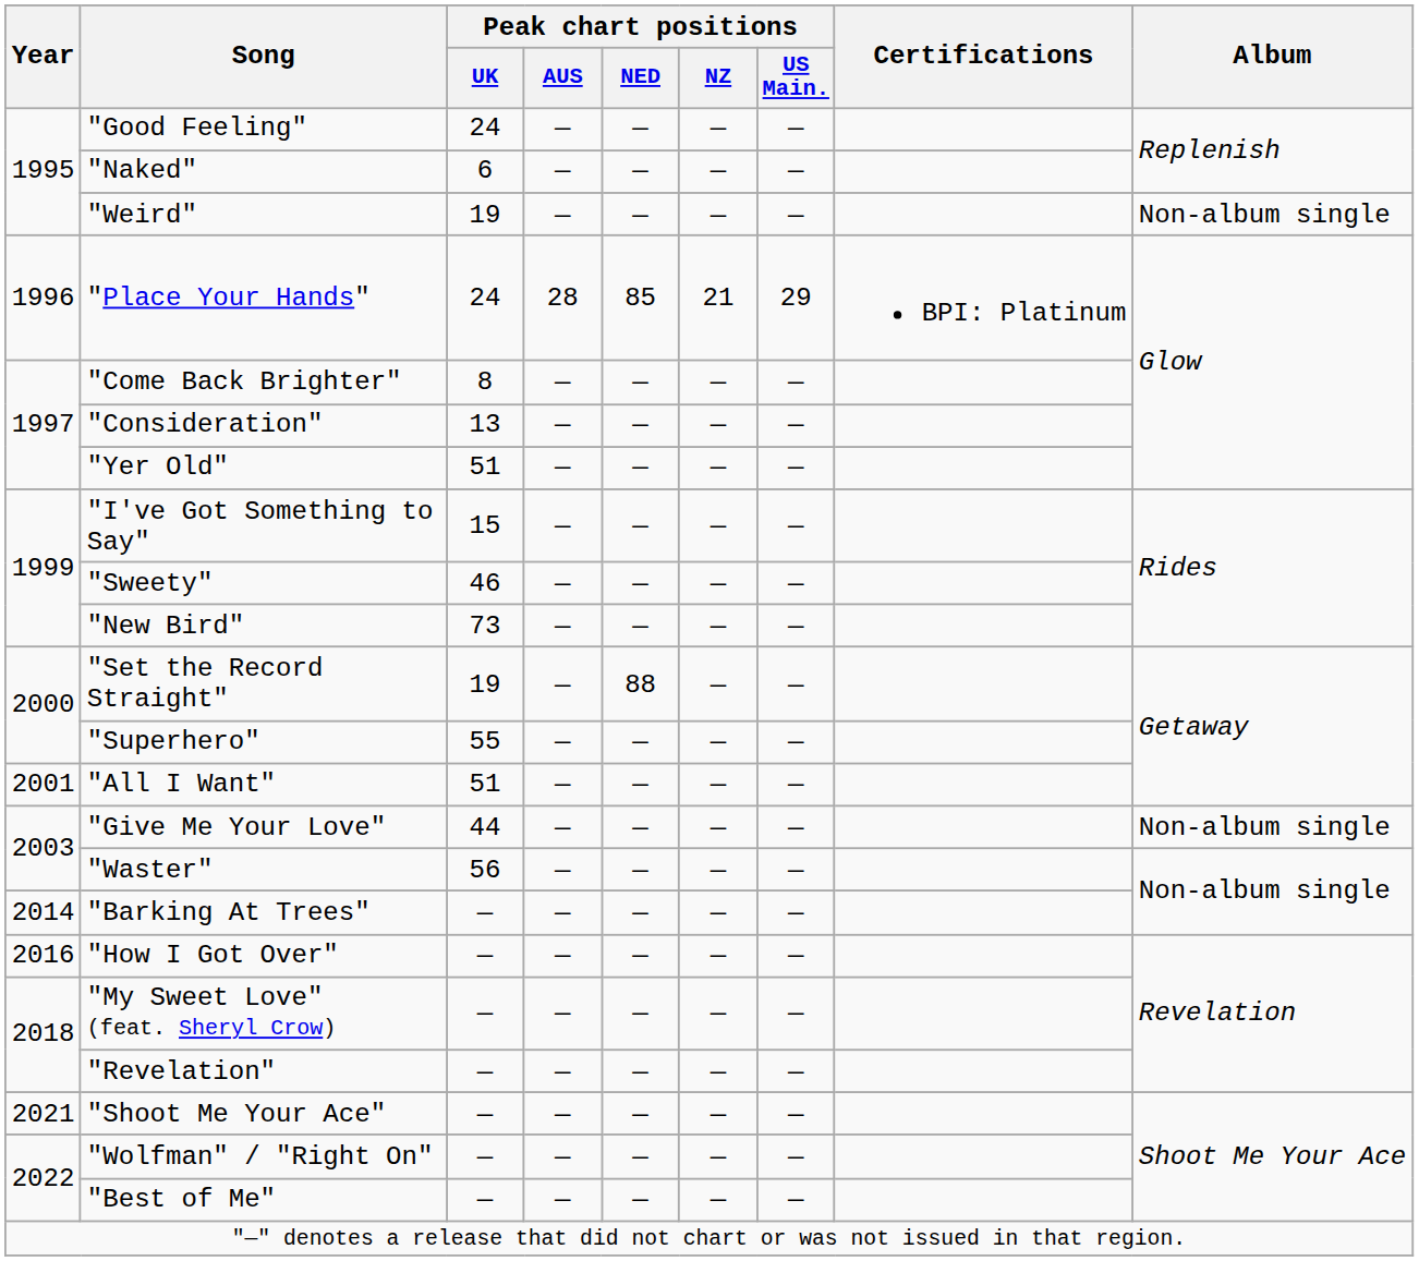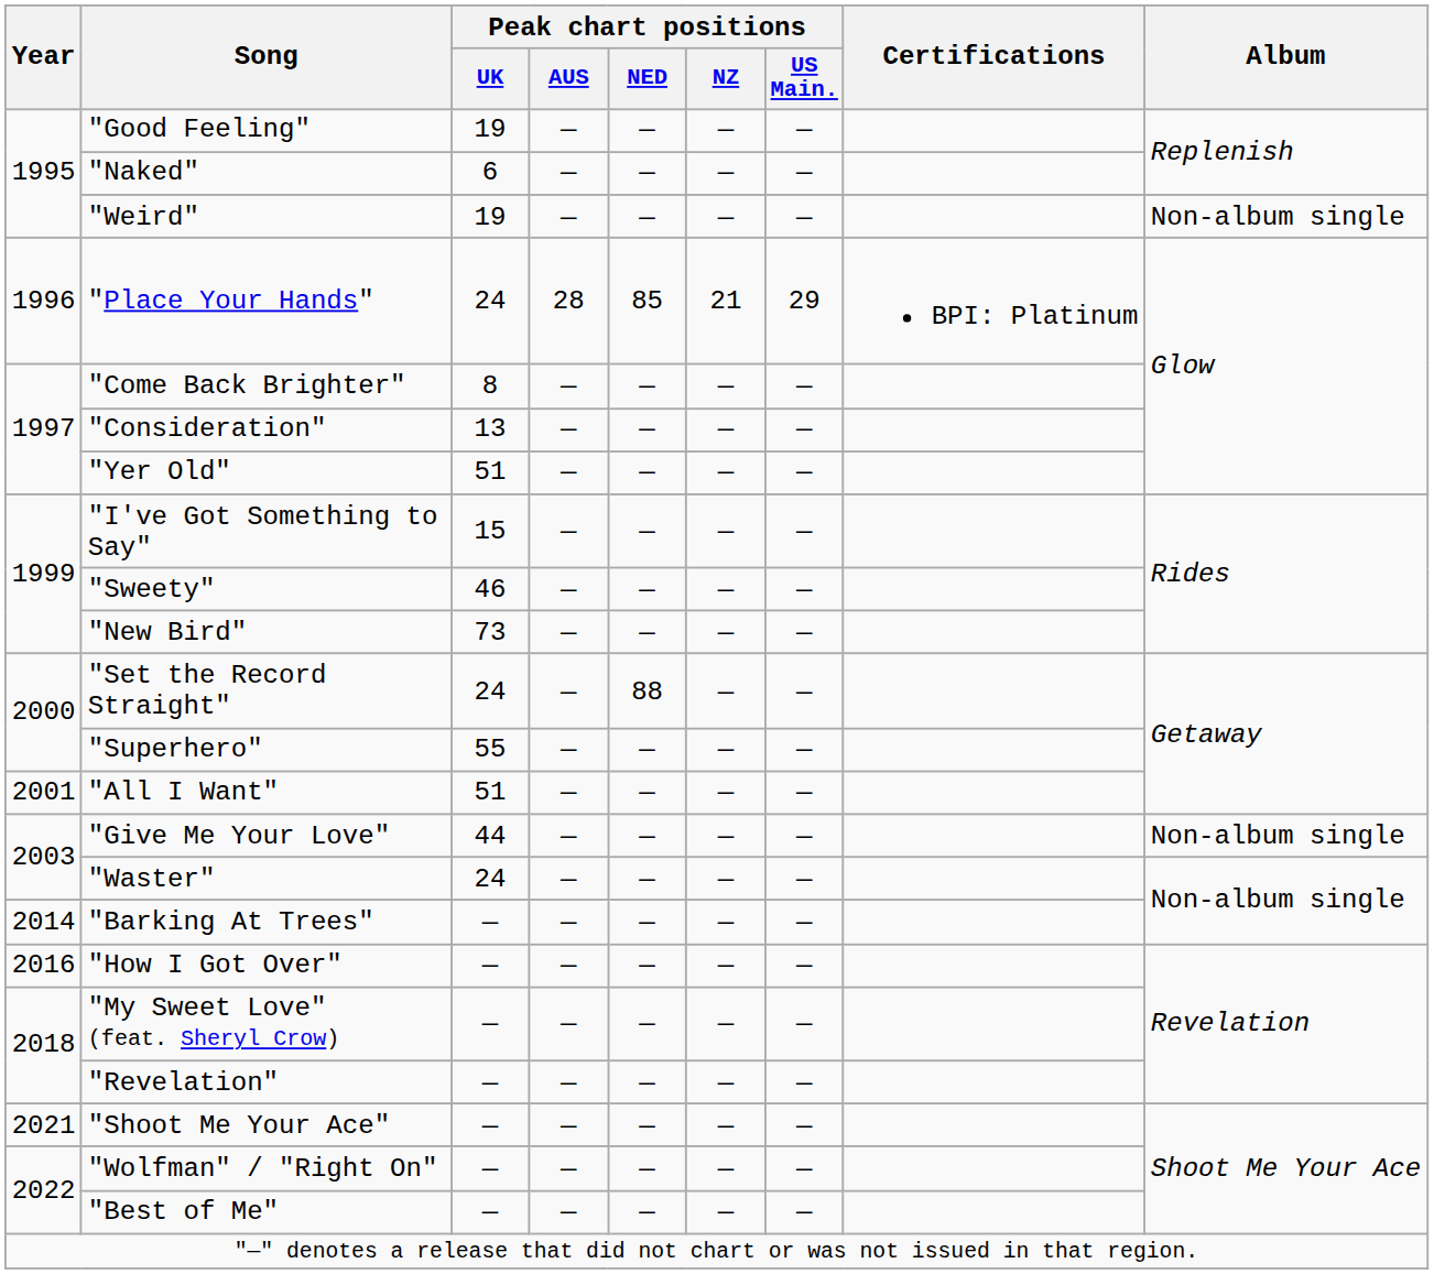"Good Feeling" | Peak chart positions / UK: 24 -> 19
"Set the Record Straight" | Peak chart positions / UK: 19 -> 24
"Waster" | Peak chart positions / UK: 56 -> 24
